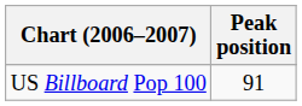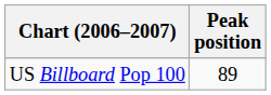US Billboard Pop 100 | Peak position: 91 -> 89
